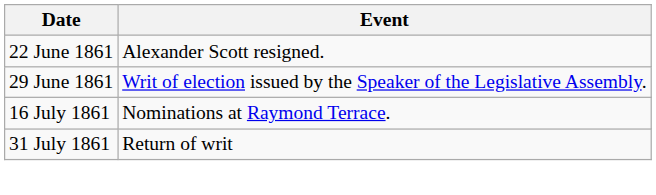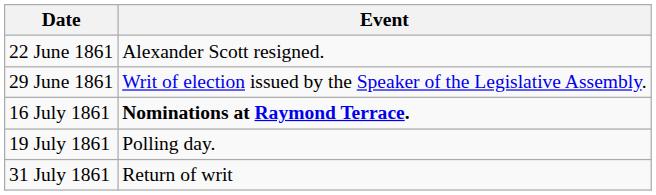16 July 1861 | Event: normal -> bold
+ row: 19 July 1861 | Polling day.
